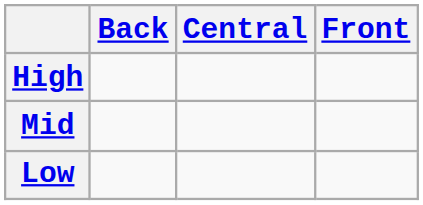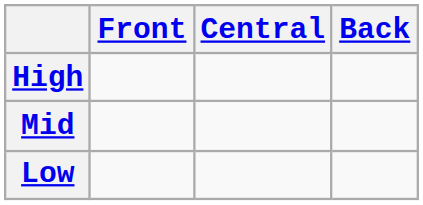columns swapped: Front <-> Back
